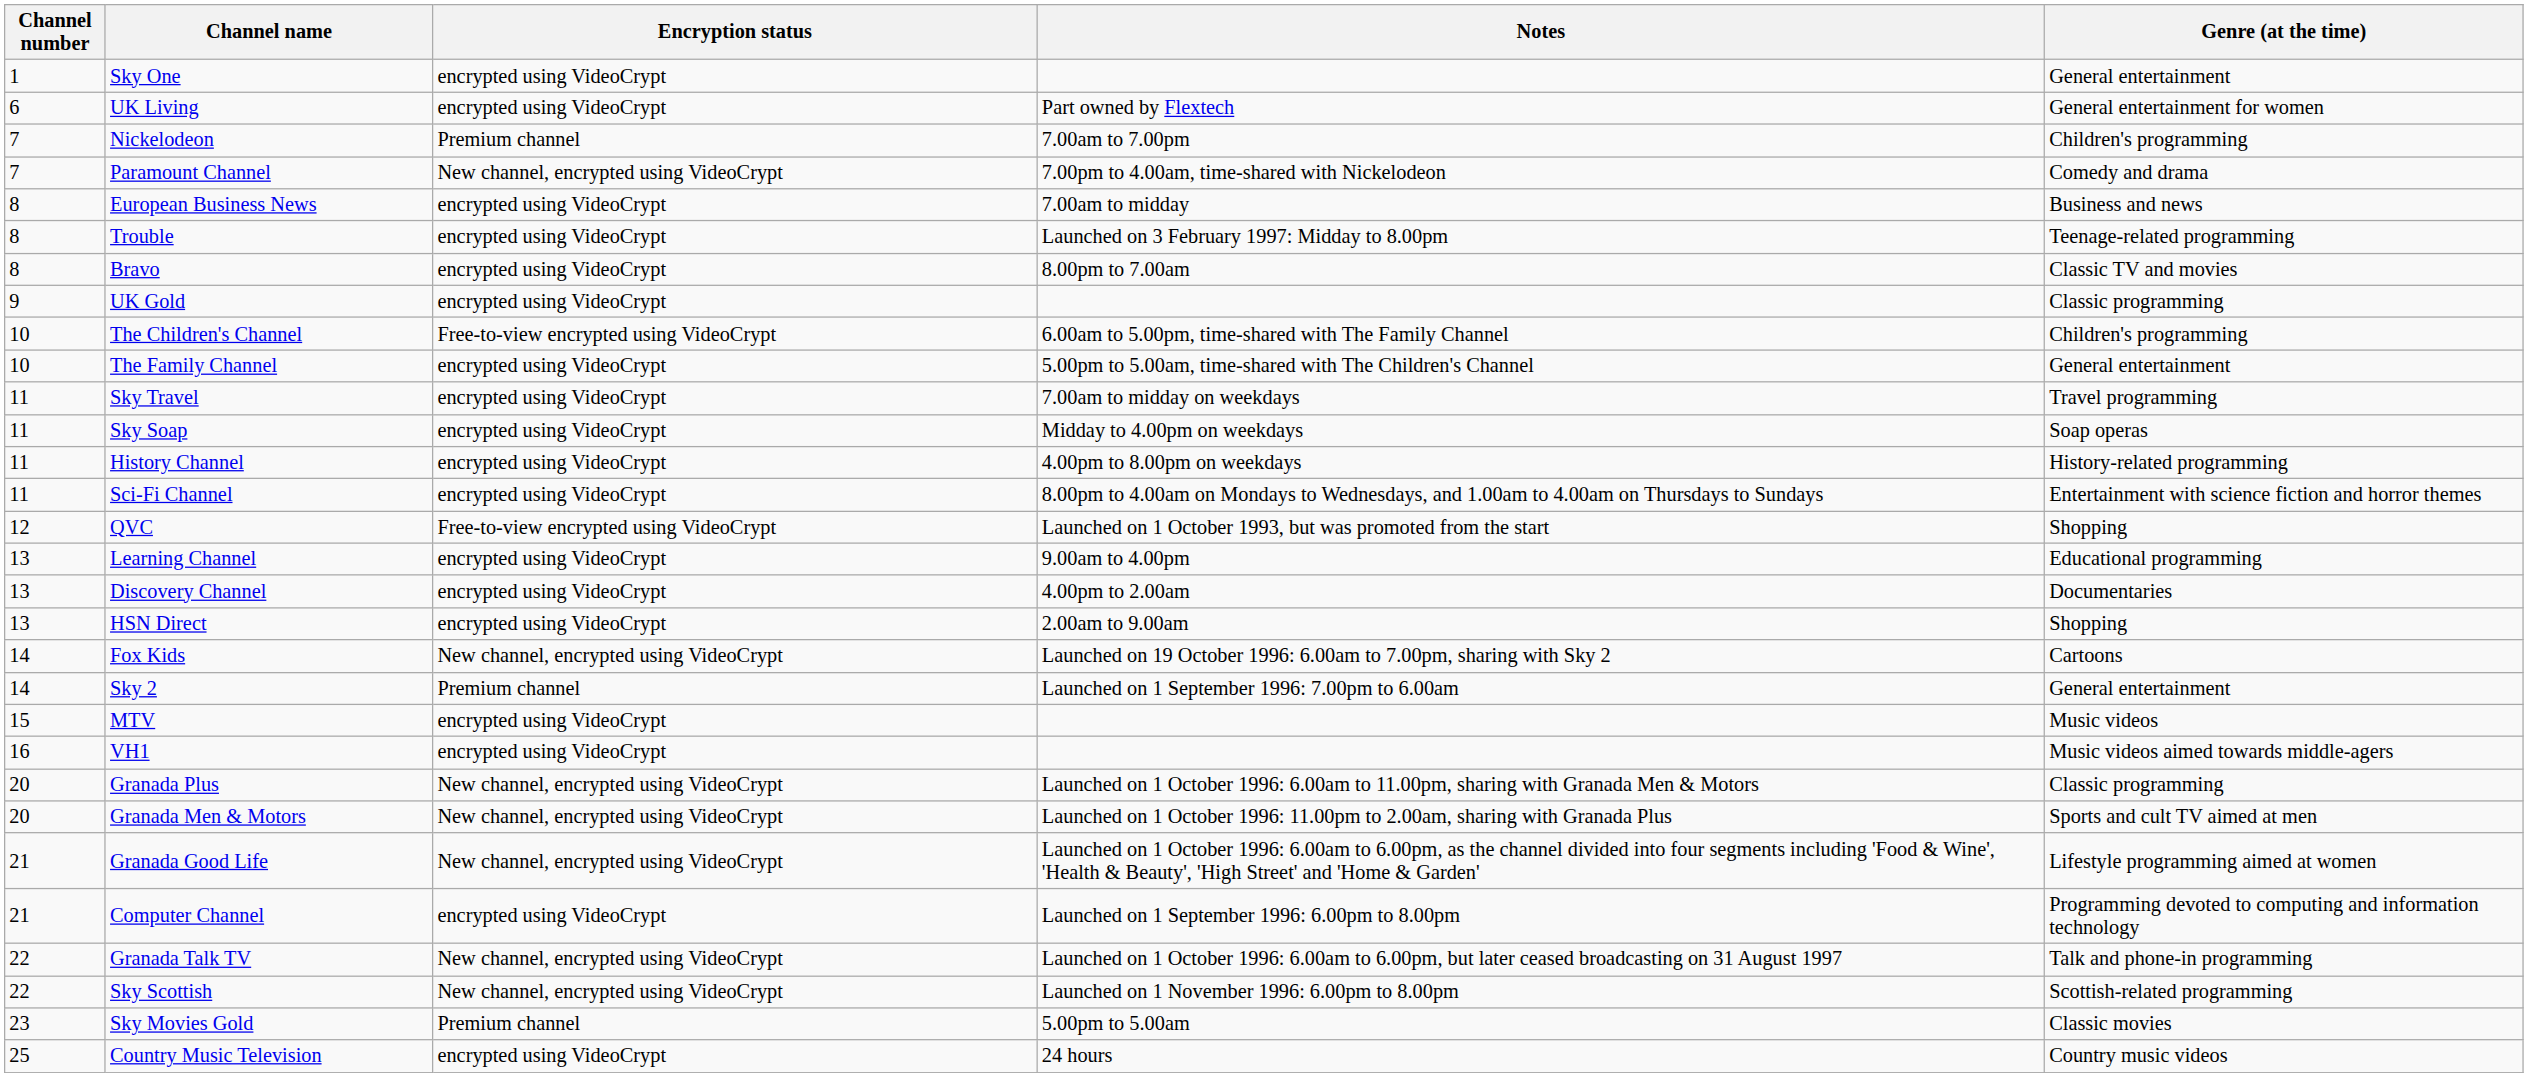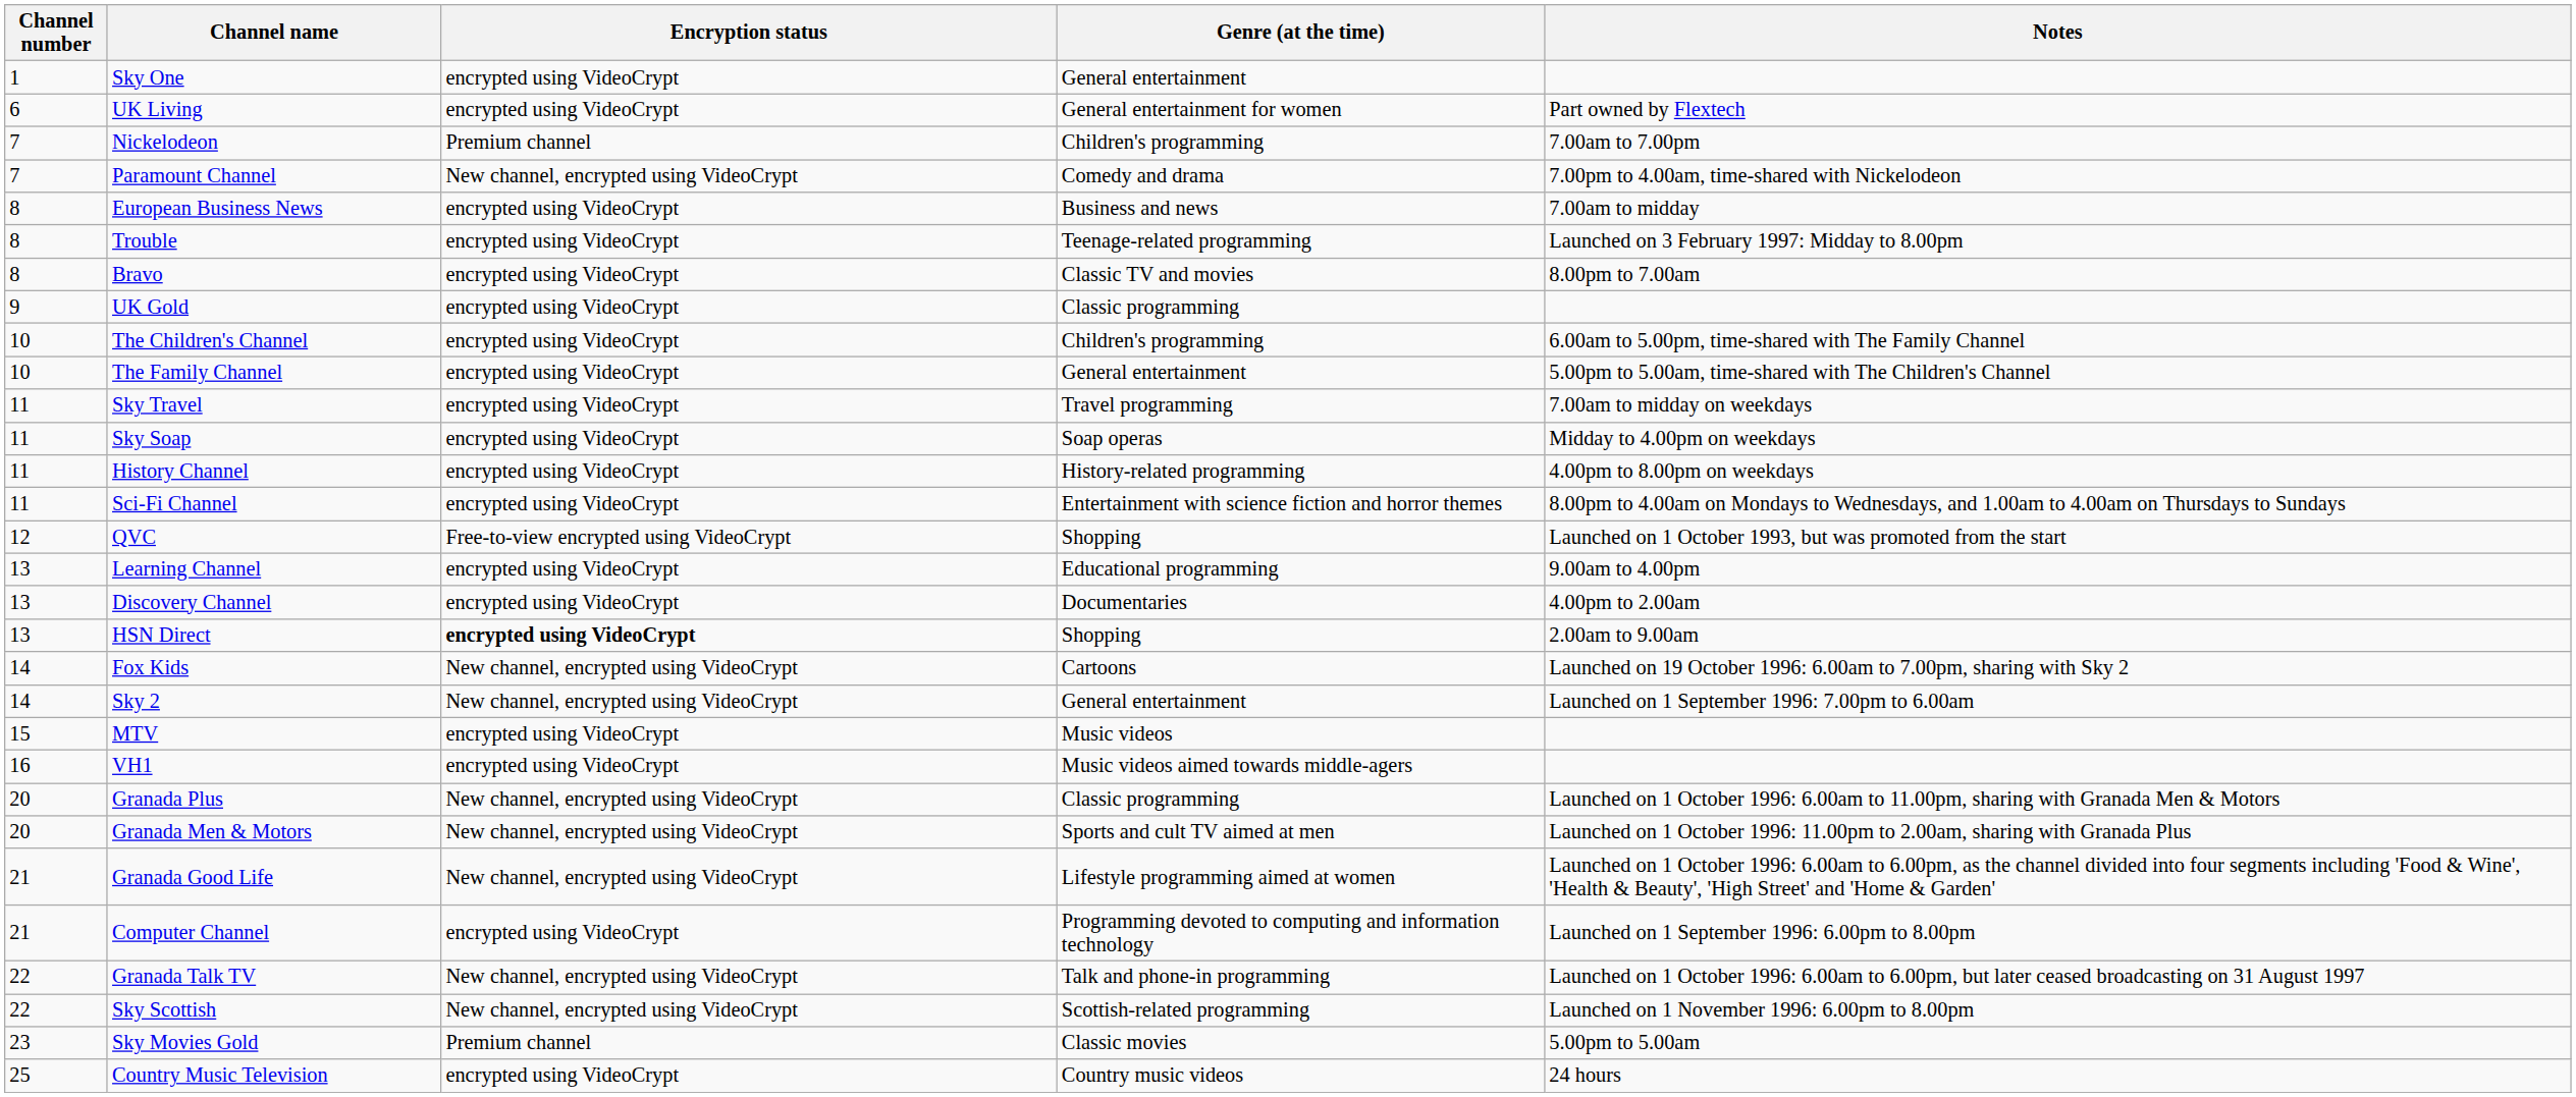columns swapped: Genre (at the time) <-> Notes
The Children's Channel | Encryption status: Free-to-view encrypted using VideoCrypt -> encrypted using VideoCrypt
HSN Direct | Encryption status: normal -> bold
Sky 2 | Encryption status: Premium channel -> New channel, encrypted using VideoCrypt
